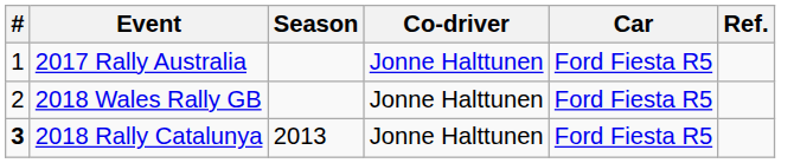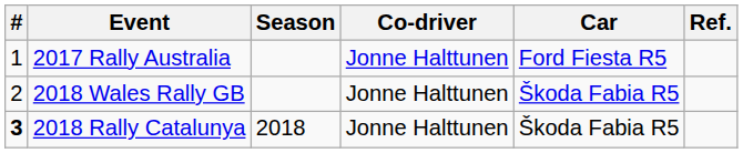2018 Wales Rally GB | Car: Ford Fiesta R5 -> Škoda Fabia R5
2018 Rally Catalunya | Season: 2013 -> 2018
2018 Rally Catalunya | Car: Ford Fiesta R5 -> Škoda Fabia R5
